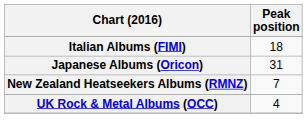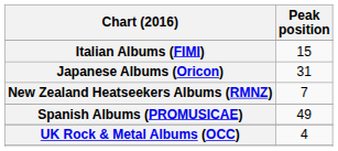Italian Albums (FIMI) | Peak position: 18 -> 15
+ row: Spanish Albums (PROMUSICAE) | 49
